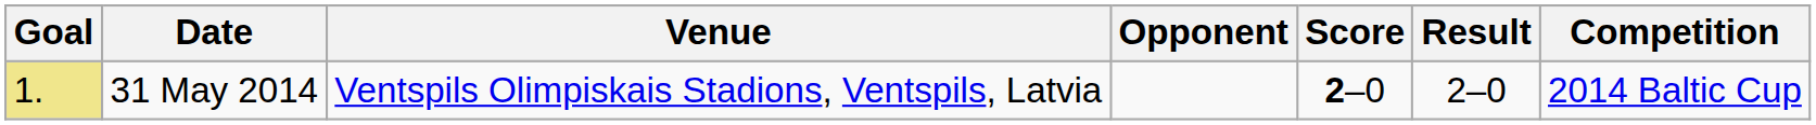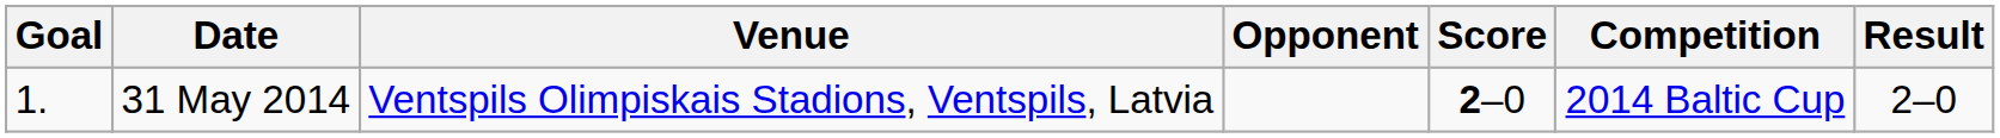columns swapped: Result <-> Competition
31 May 2014 | Goal: khaki background -> no background
